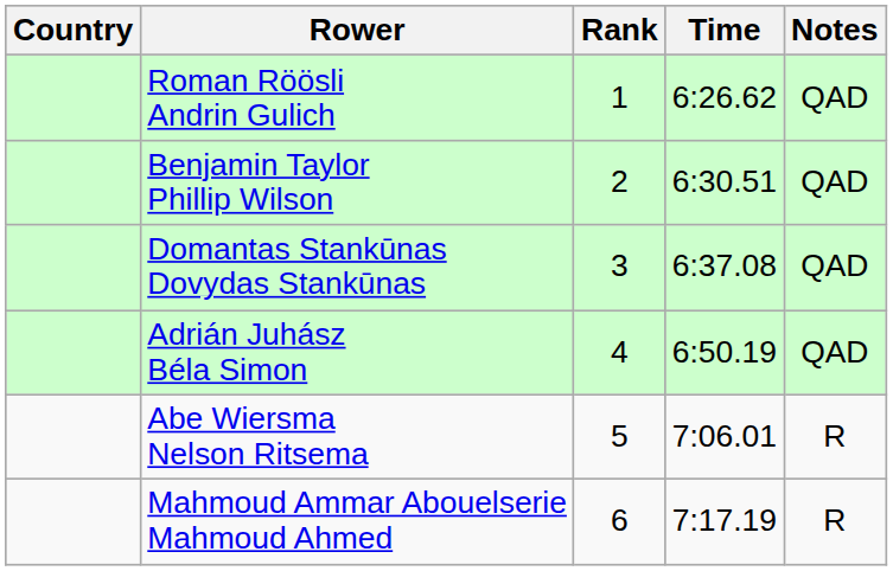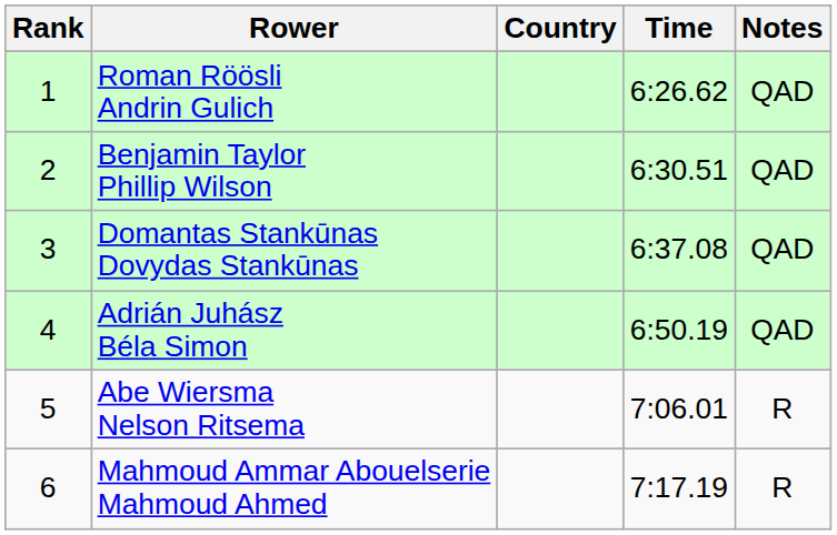columns swapped: Rank <-> Country
